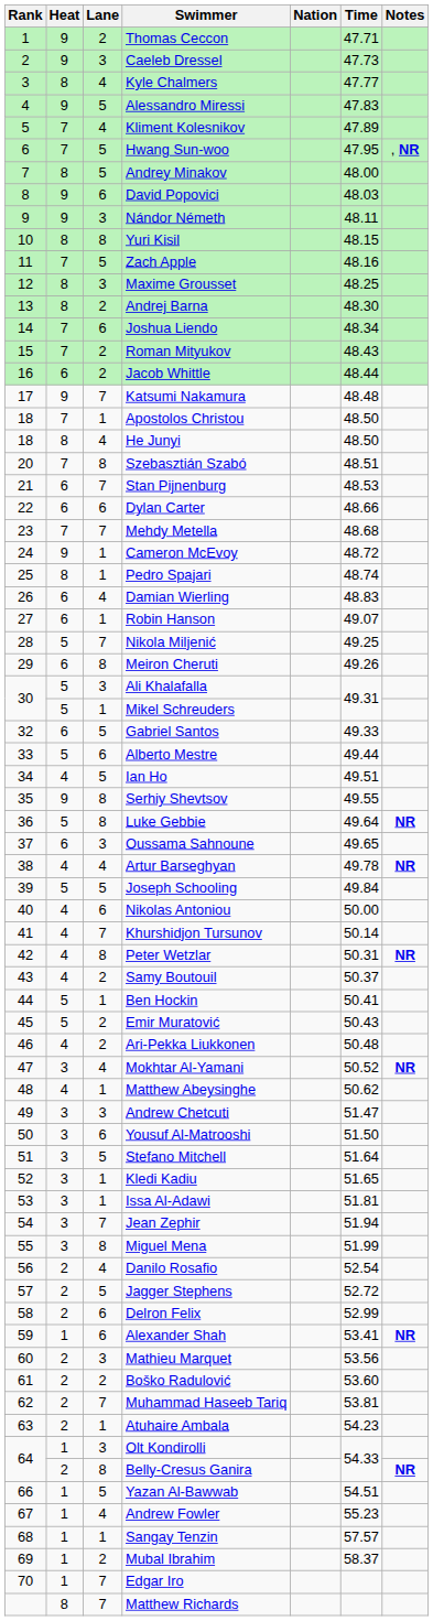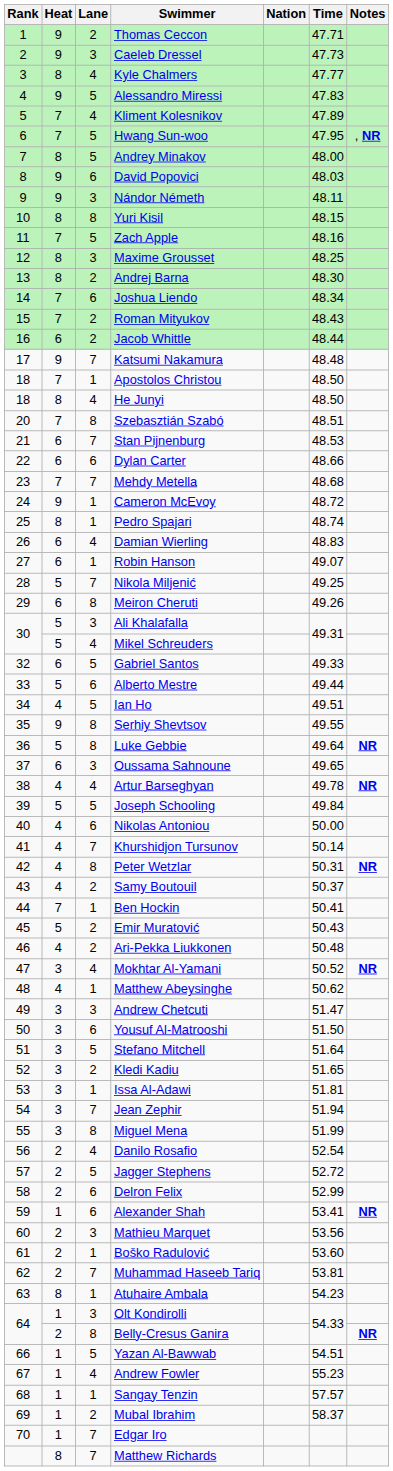Mikel Schreuders | Lane: 1 -> 4
Ben Hockin | Heat: 5 -> 7
Kledi Kadiu | Lane: 1 -> 2
Boško Radulović | Lane: 2 -> 1
Atuhaire Ambala | Heat: 2 -> 8
